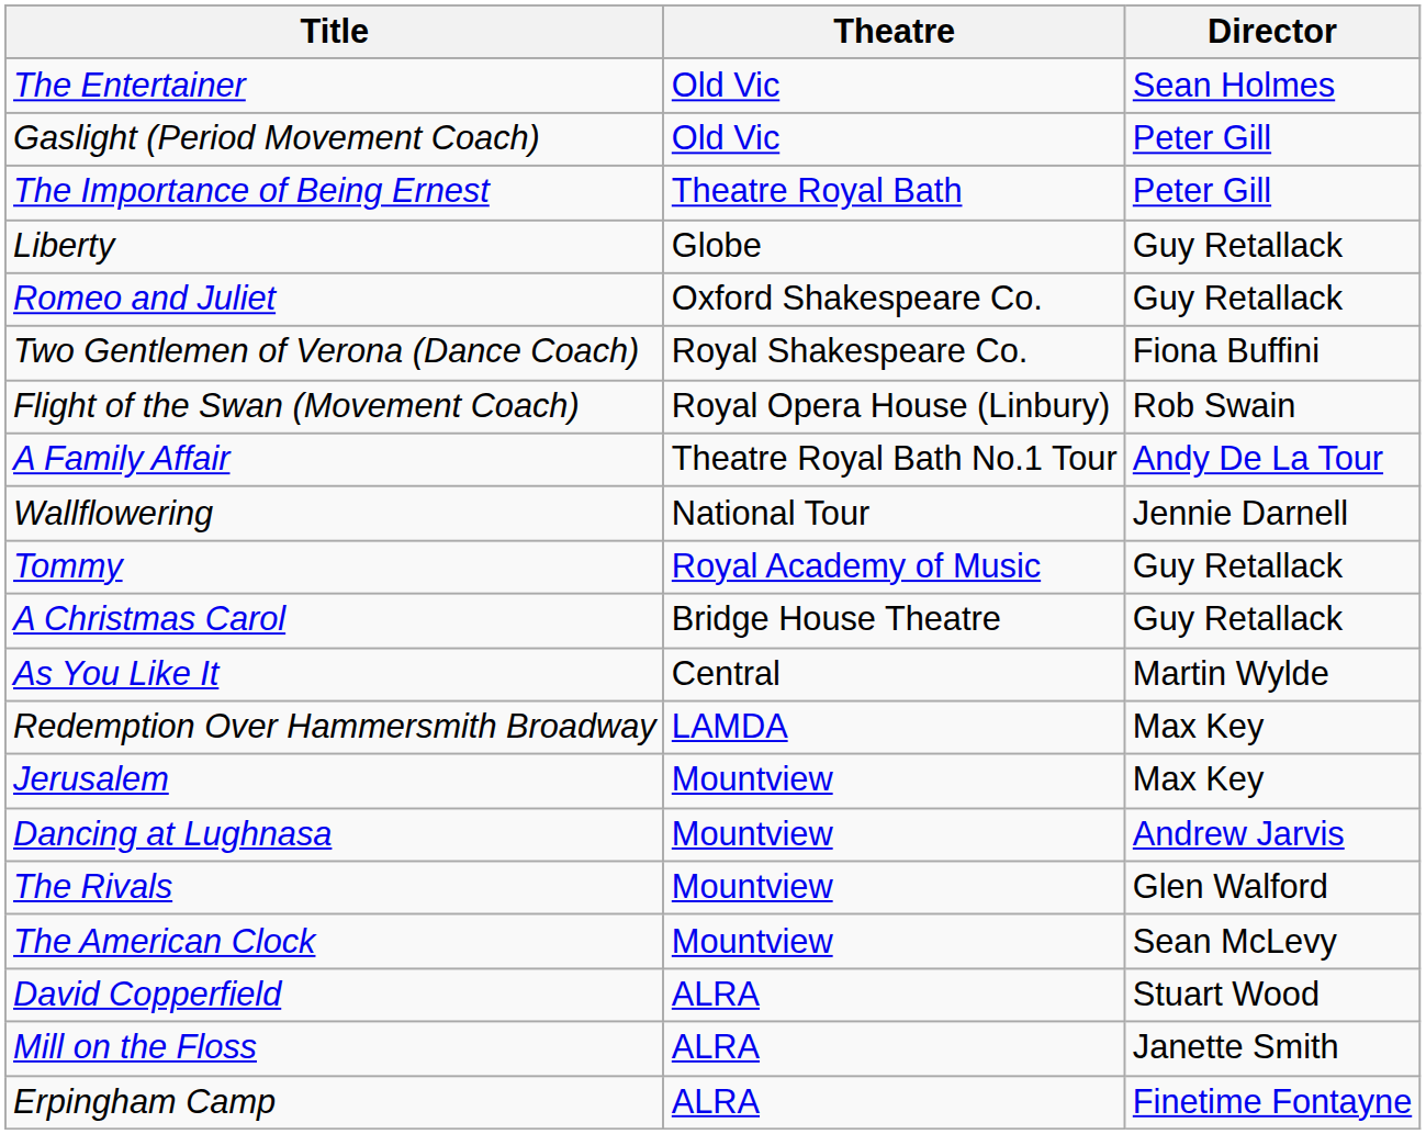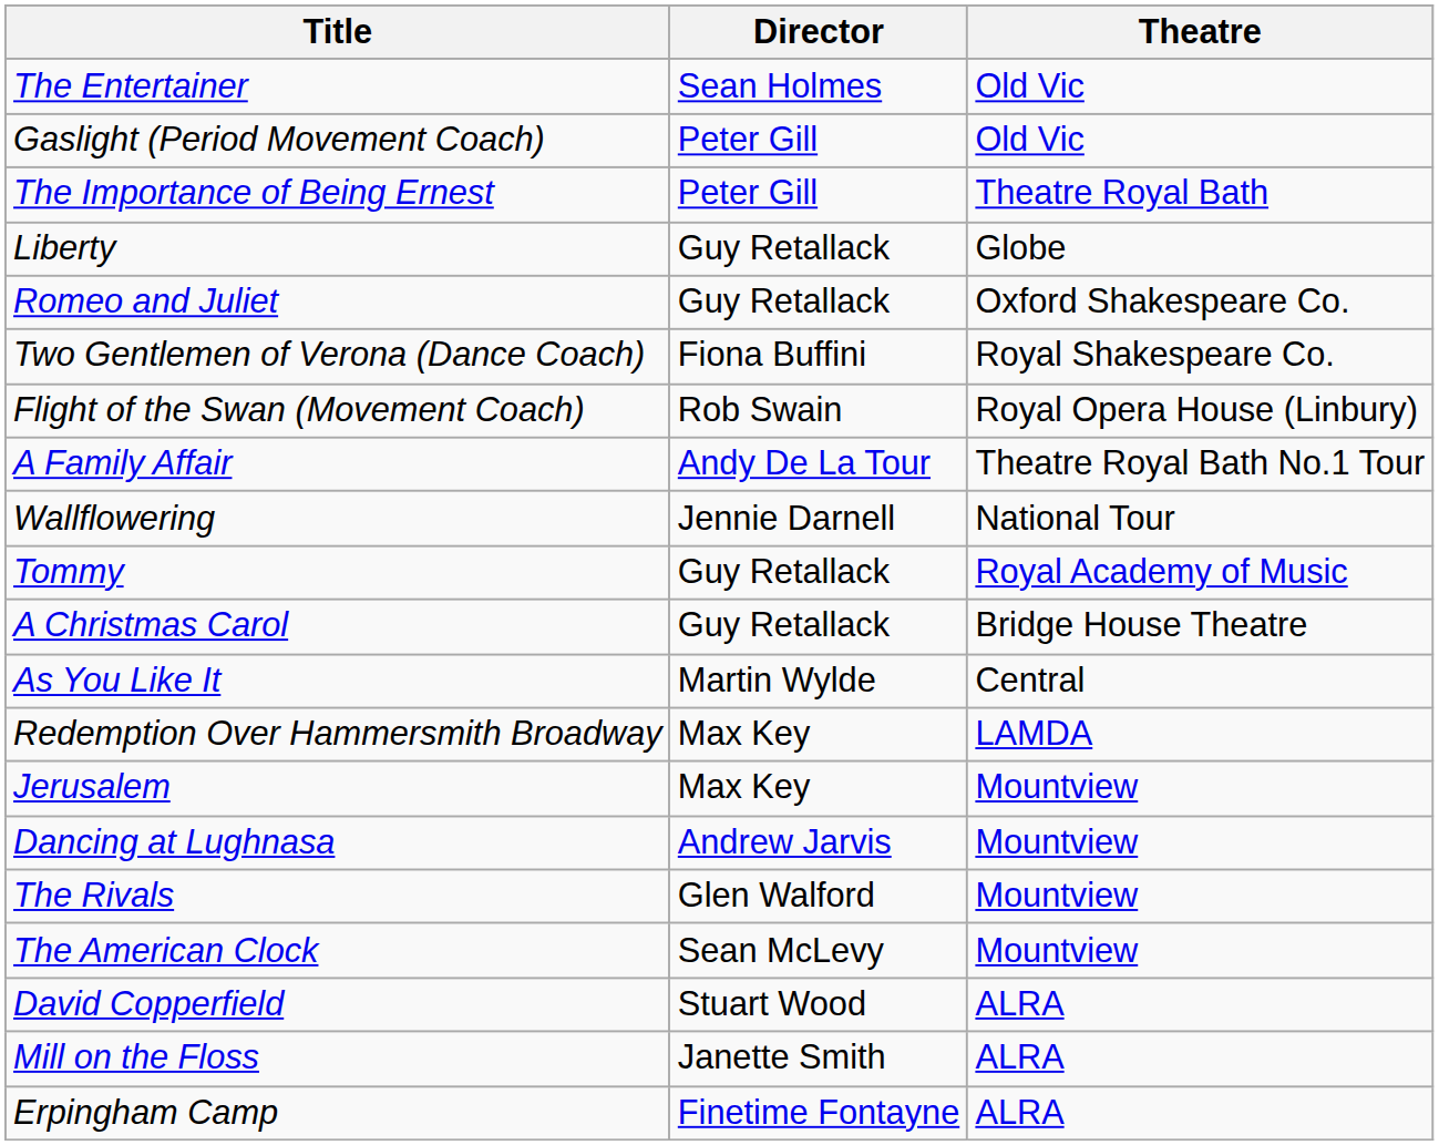columns swapped: Theatre <-> Director
